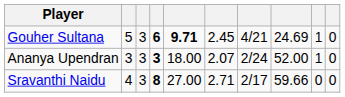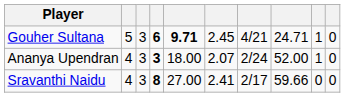Gouher Sultana | column 8: 24.69 -> 24.71
Ananya Upendran | column 2: 3 -> 4
Sravanthi Naidu | column 6: 2.71 -> 2.41
